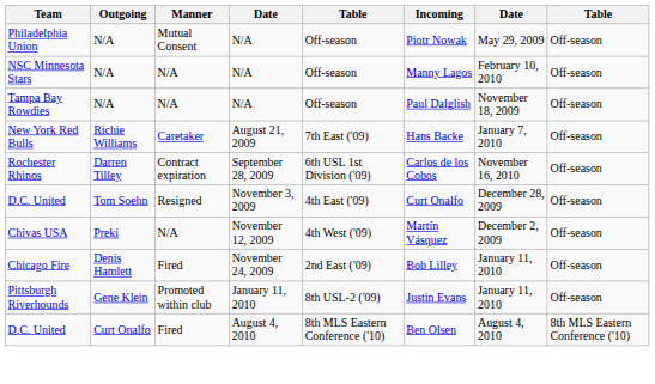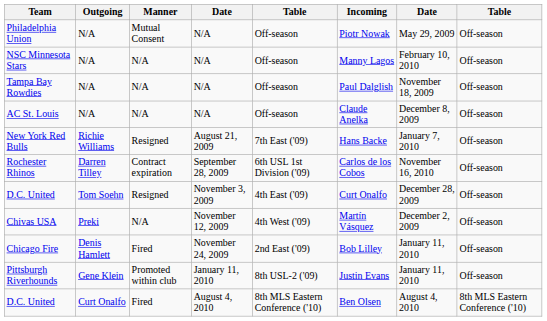+ row: AC St. Louis | N/A | N/A | N/A | Off-season | Claude Anelka | December 8, 2009 | Off-season
New York Red Bulls | Manner: Caretaker -> Resigned
